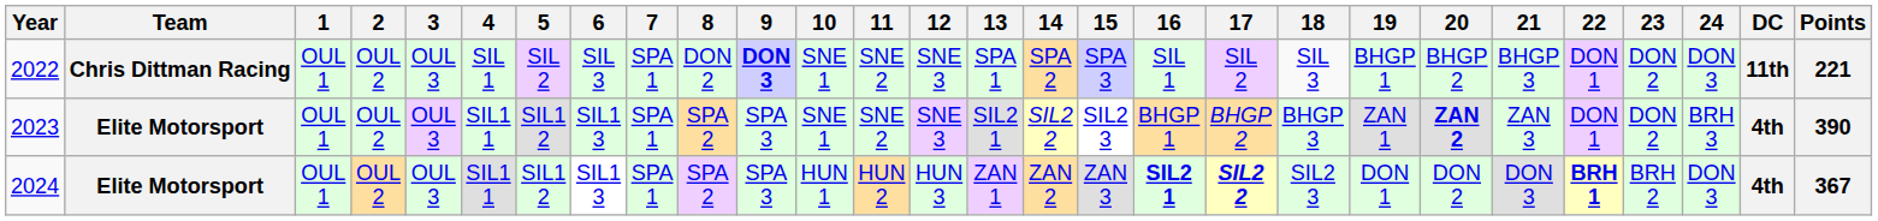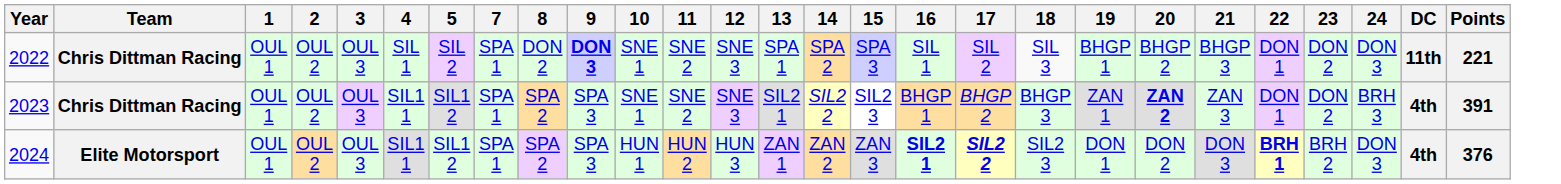- column: 6 | SIL 3 | SIL1 3 | SIL1 3
2023 | Team: Elite Motorsport -> Chris Dittman Racing
2023 | Points: 390 -> 391
2024 | Points: 367 -> 376
